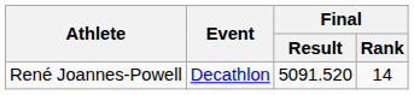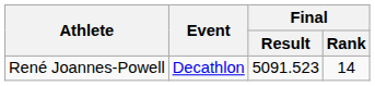René Joannes-Powell | Final / Result: 5091.520 -> 5091.523
